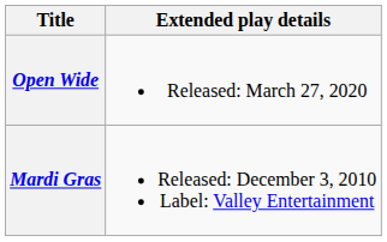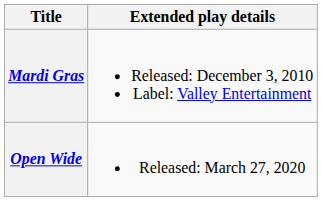rows swapped: Mardi Gras <-> Open Wide
